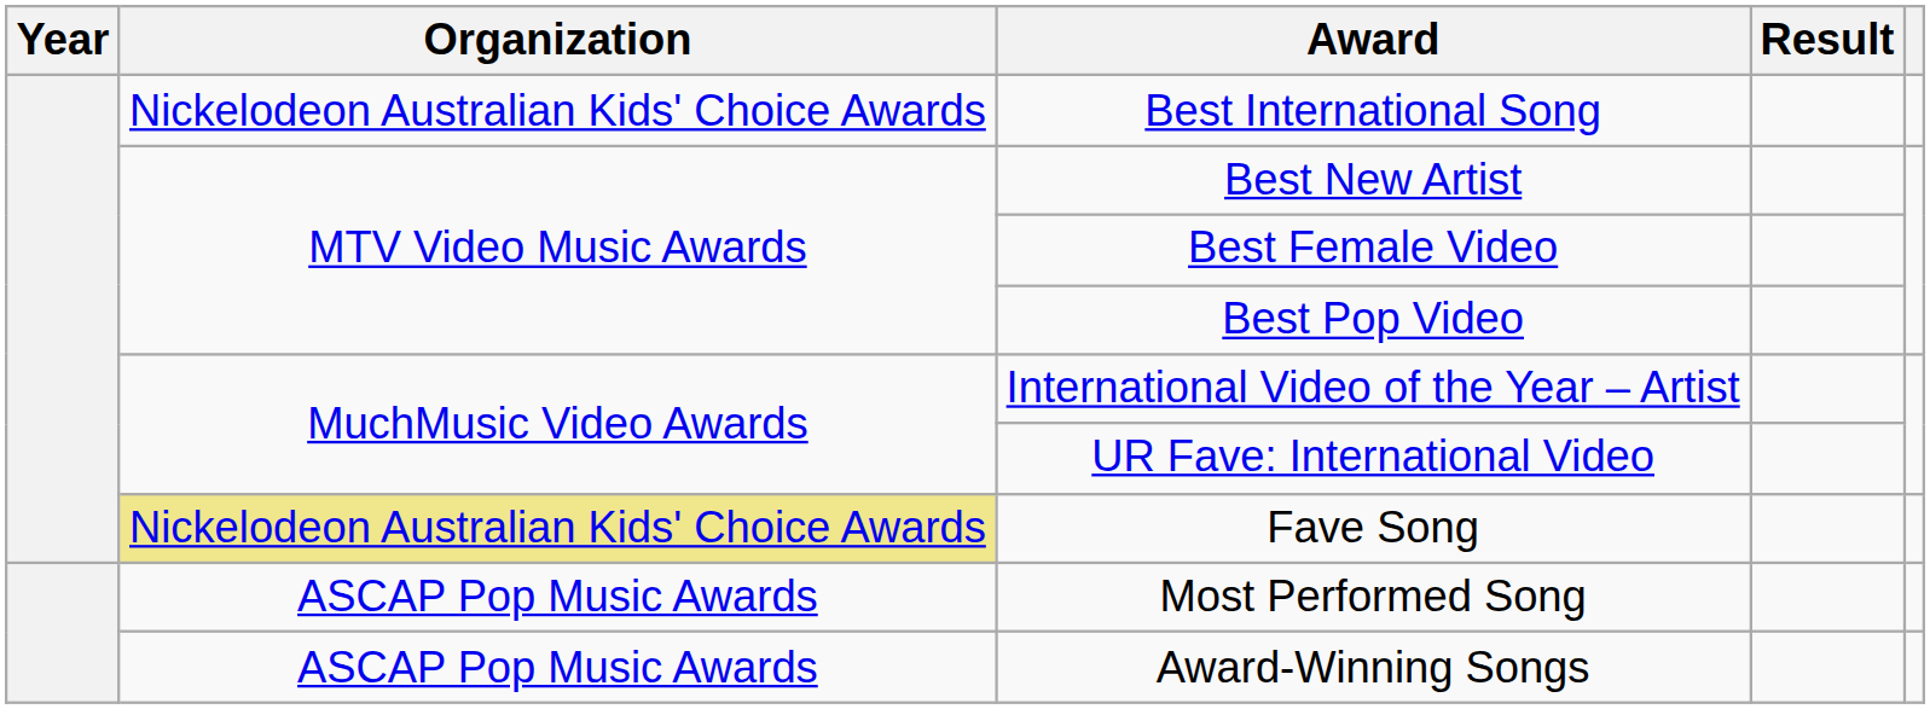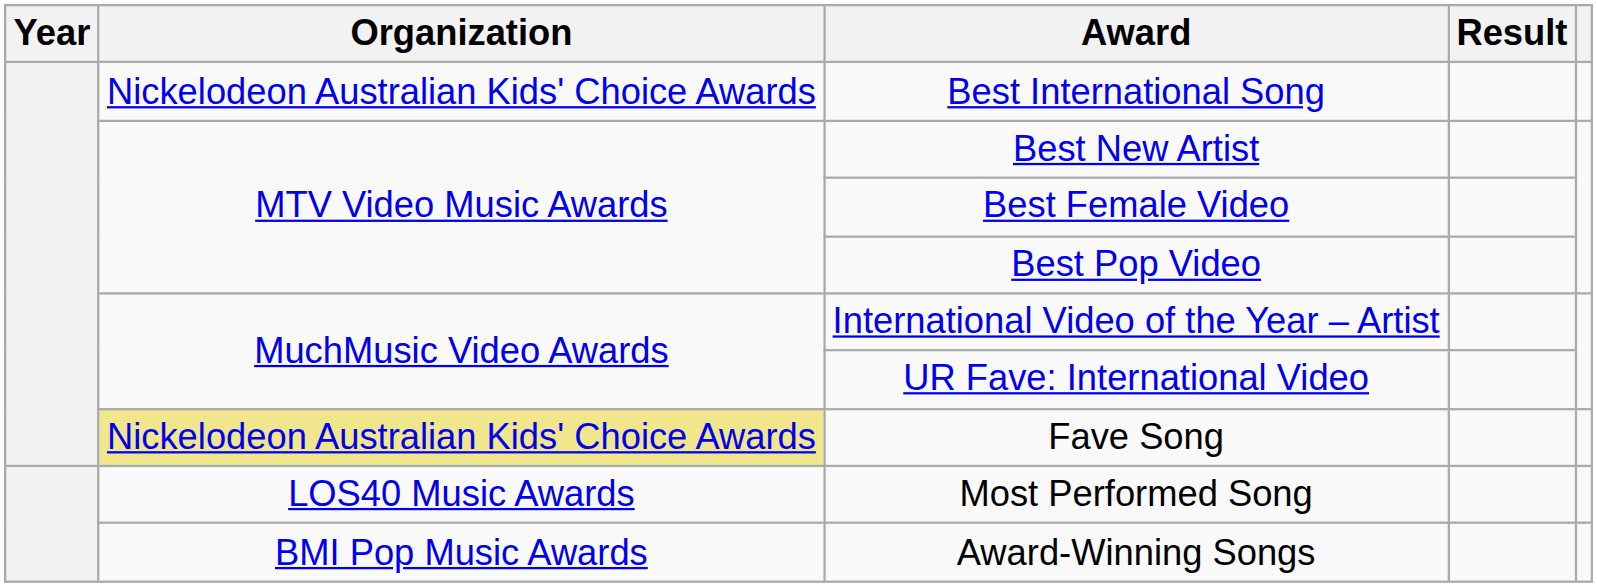Most Performed Song | Organization: ASCAP Pop Music Awards -> LOS40 Music Awards
Award-Winning Songs | Organization: ASCAP Pop Music Awards -> BMI Pop Music Awards
